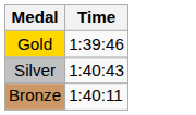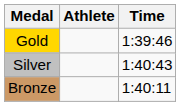+ column: Athlete
